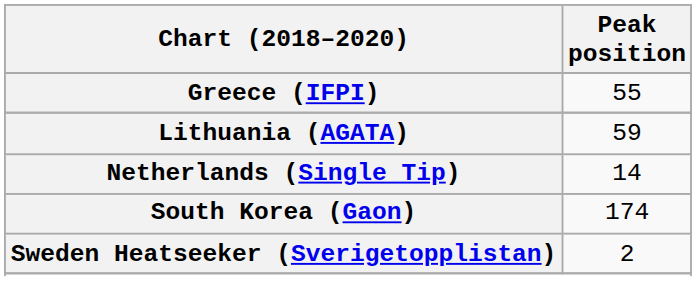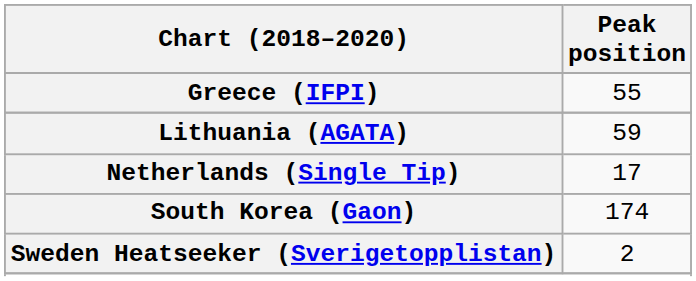Netherlands (Single Tip) | Peak position: 14 -> 17
